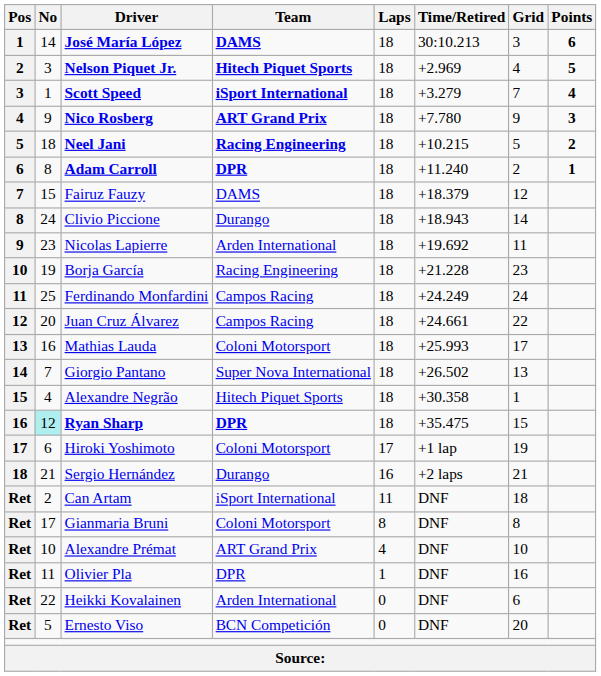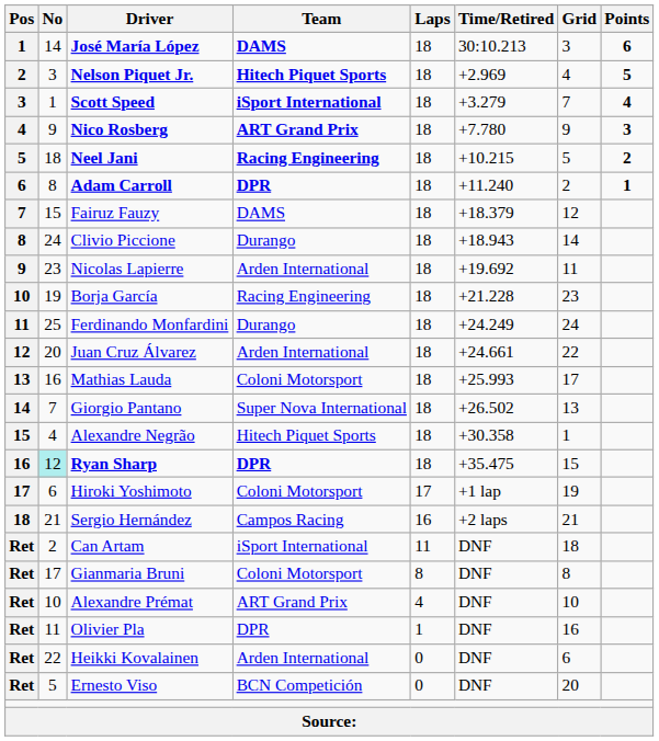Ferdinando Monfardini | Team: Campos Racing -> Durango
Juan Cruz Álvarez | Team: Campos Racing -> Arden International
Sergio Hernández | Team: Durango -> Campos Racing
